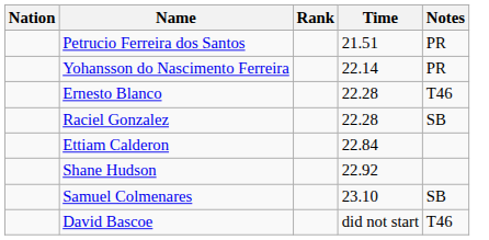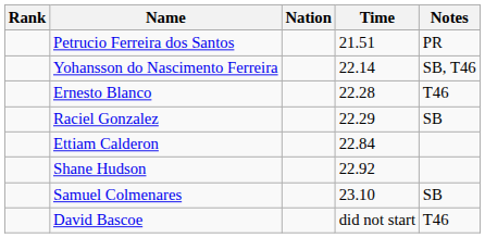columns swapped: Rank <-> Nation
Yohansson do Nascimento Ferreira | Notes: PR -> SB, T46
Raciel Gonzalez | Time: 22.28 -> 22.29
